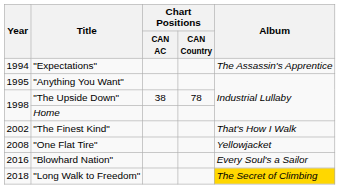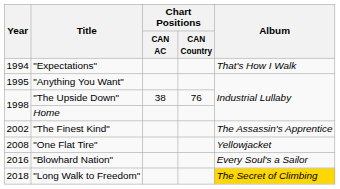"Expectations" | Album: The Assassin's Apprentice -> That's How I Walk
"The Upside Down" | Chart Positions / CAN Country: 78 -> 76
"The Finest Kind" | Album: That's How I Walk -> The Assassin's Apprentice
